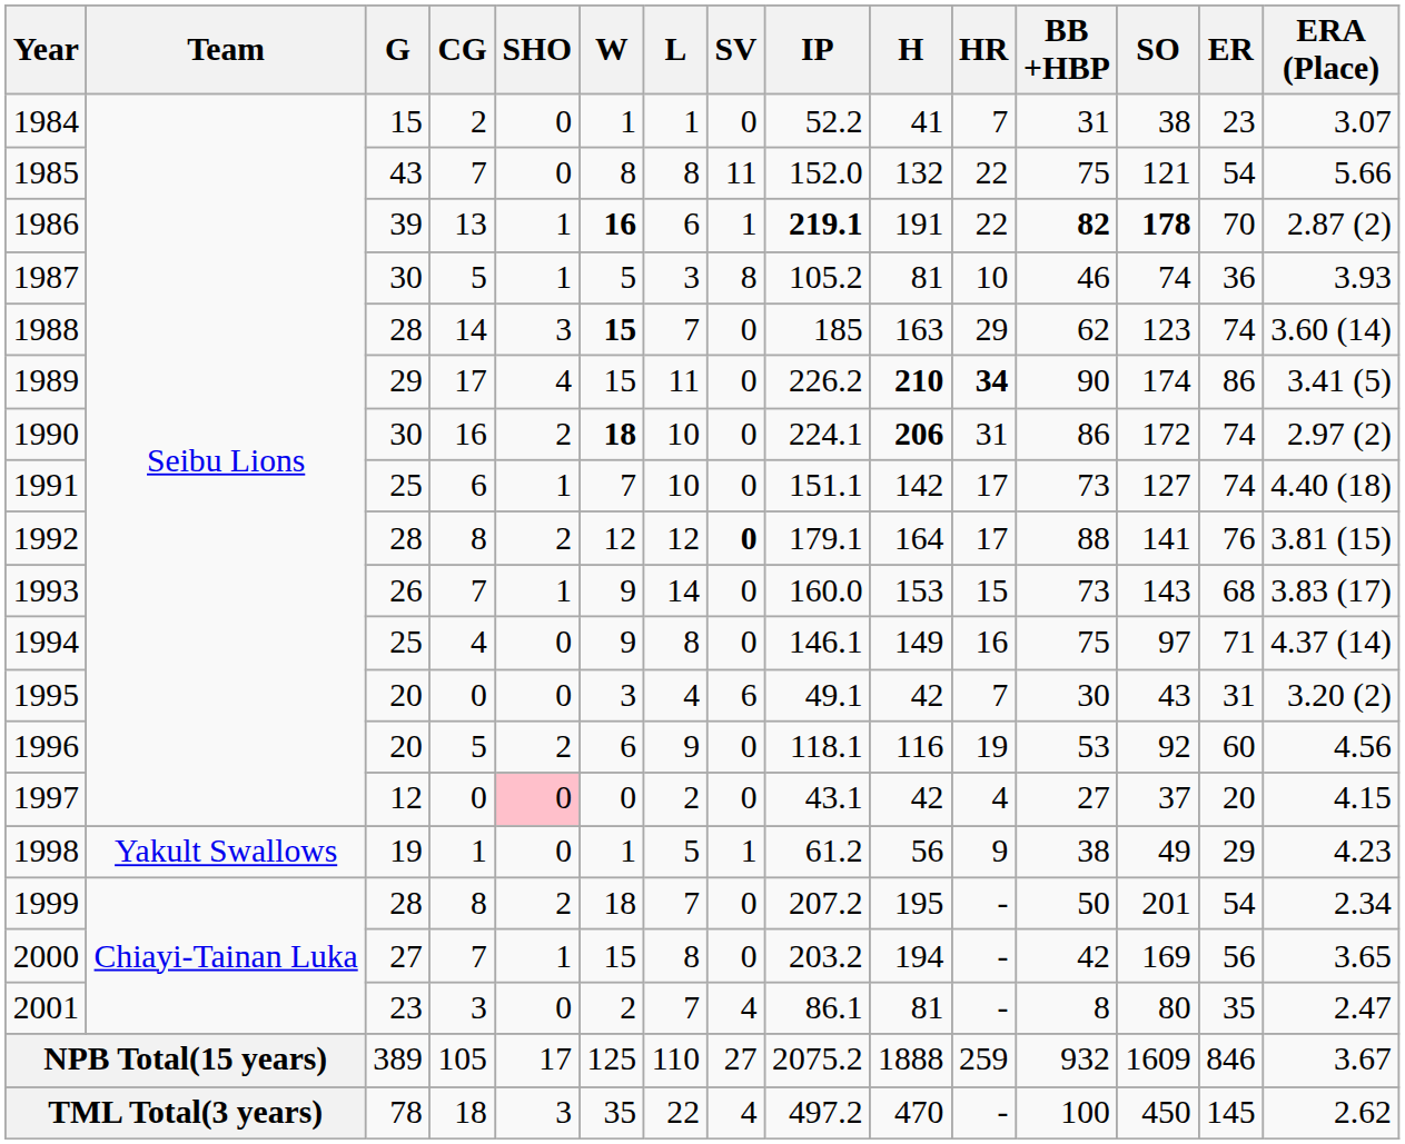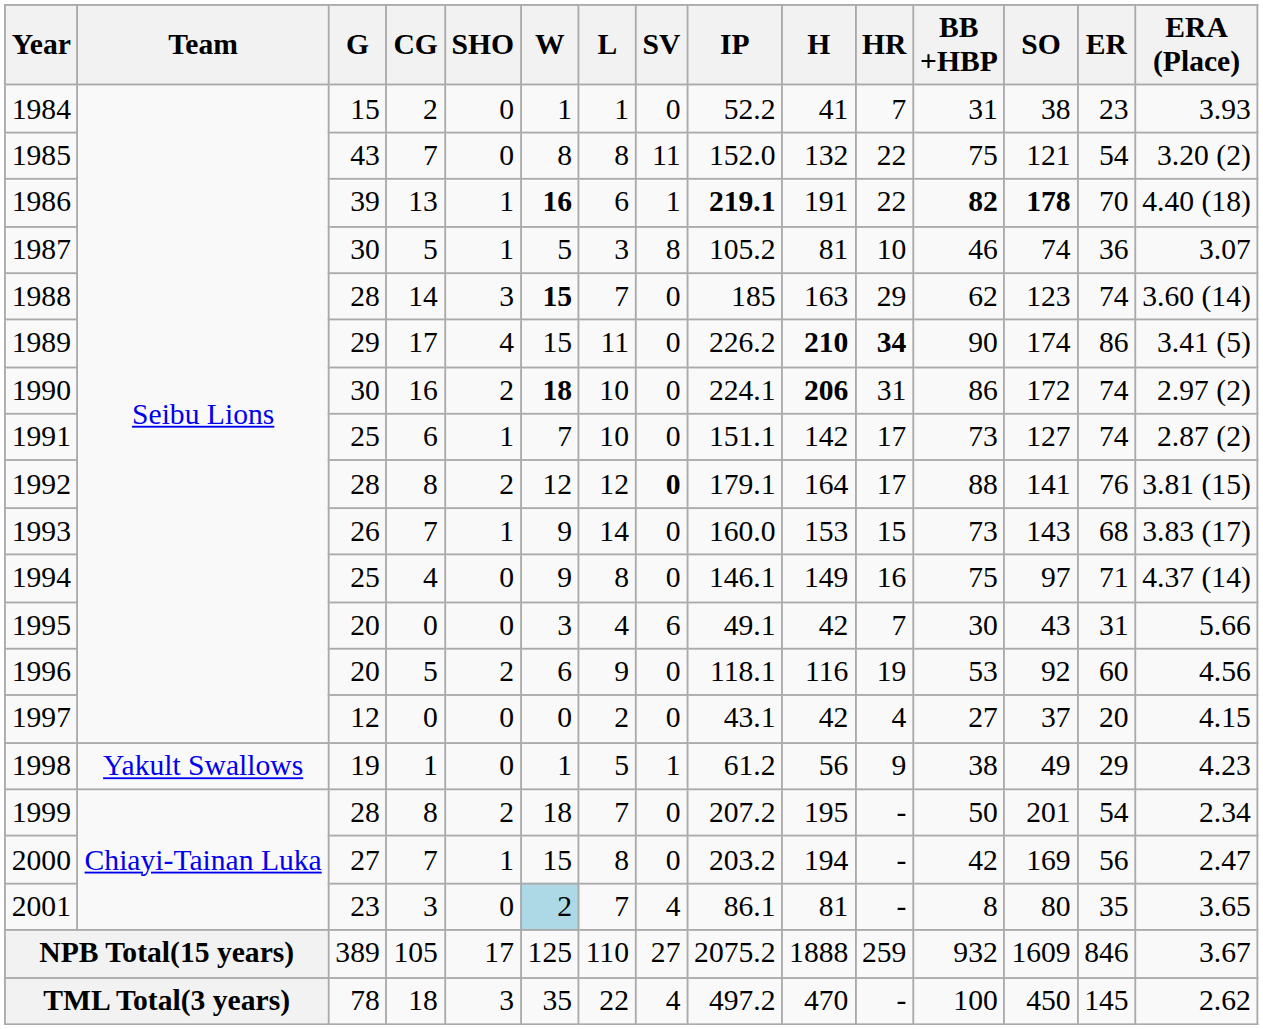1984 | ERA (Place): 3.07 -> 3.93
1985 | ERA (Place): 5.66 -> 3.20 (2)
1986 | ERA (Place): 2.87 (2) -> 4.40 (18)
1987 | ERA (Place): 3.93 -> 3.07
1991 | ERA (Place): 4.40 (18) -> 2.87 (2)
1995 | ERA (Place): 3.20 (2) -> 5.66
1997 | SHO: pink background -> no background
2000 | ERA (Place): 3.65 -> 2.47
2001 | W: no background -> lightblue background
2001 | ERA (Place): 2.47 -> 3.65
